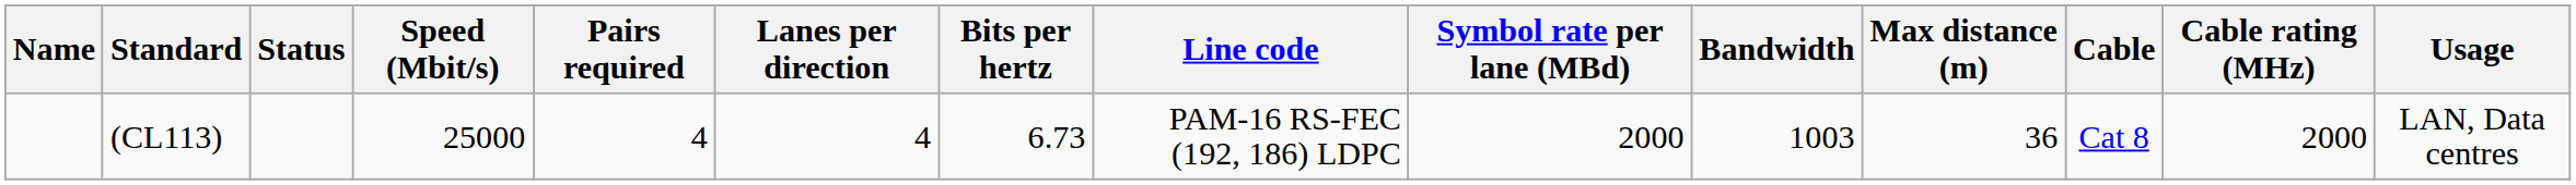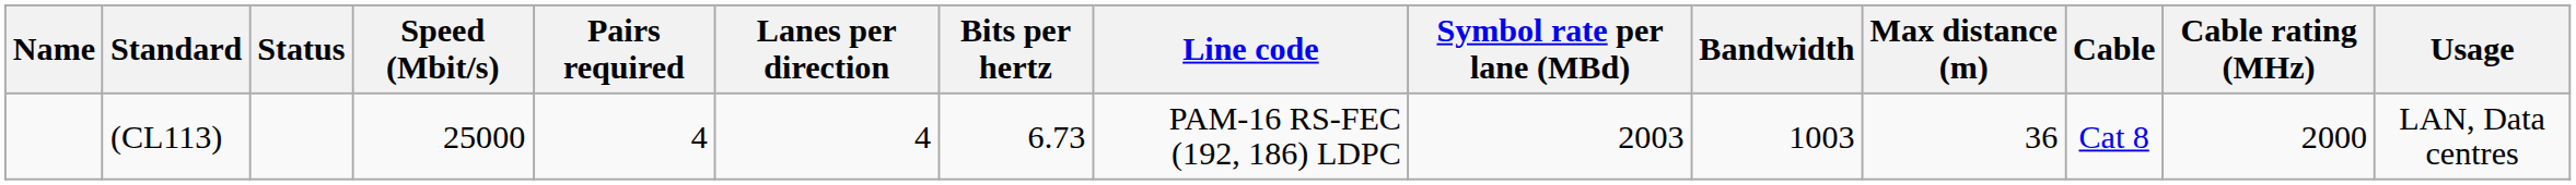(CL113) | Symbol rate per lane (MBd): 2000 -> 2003
